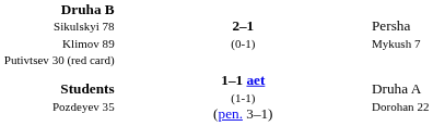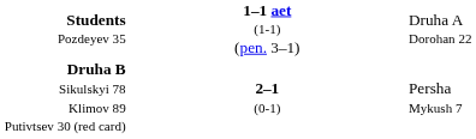rows swapped: Students Pozdeyev 35 <-> Druha B Sikulskyi 78 Klimov 89 Putivtsev 30 (red card)
